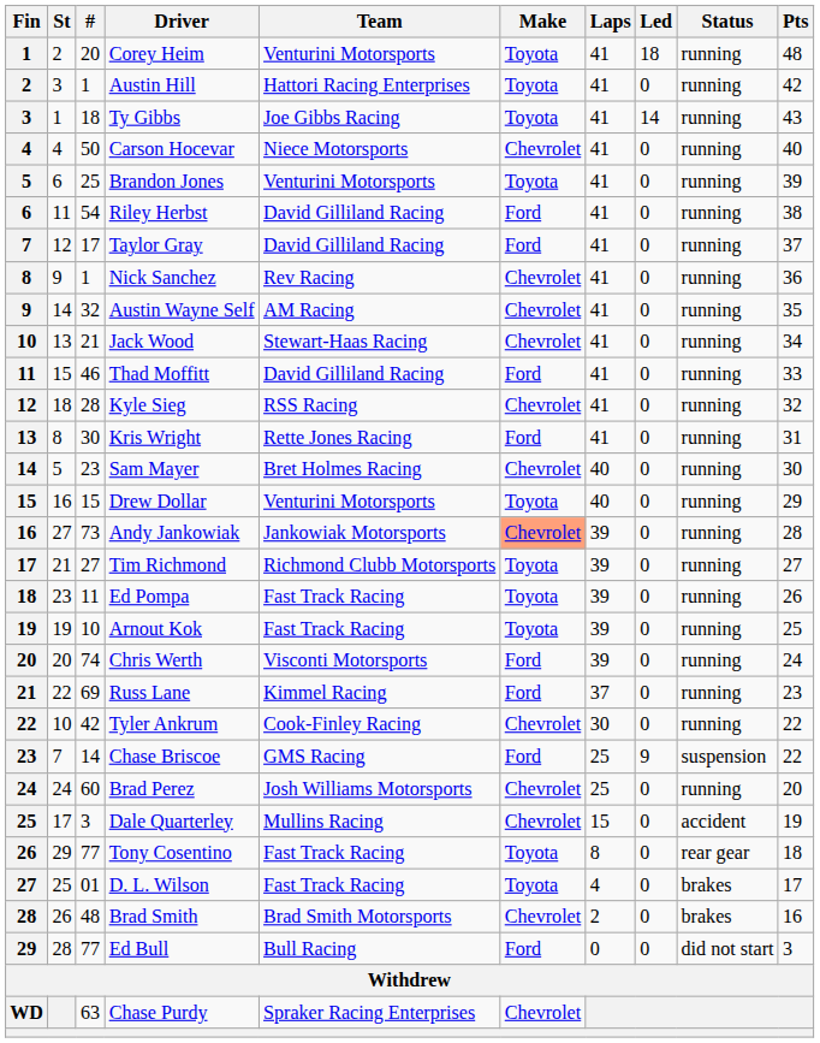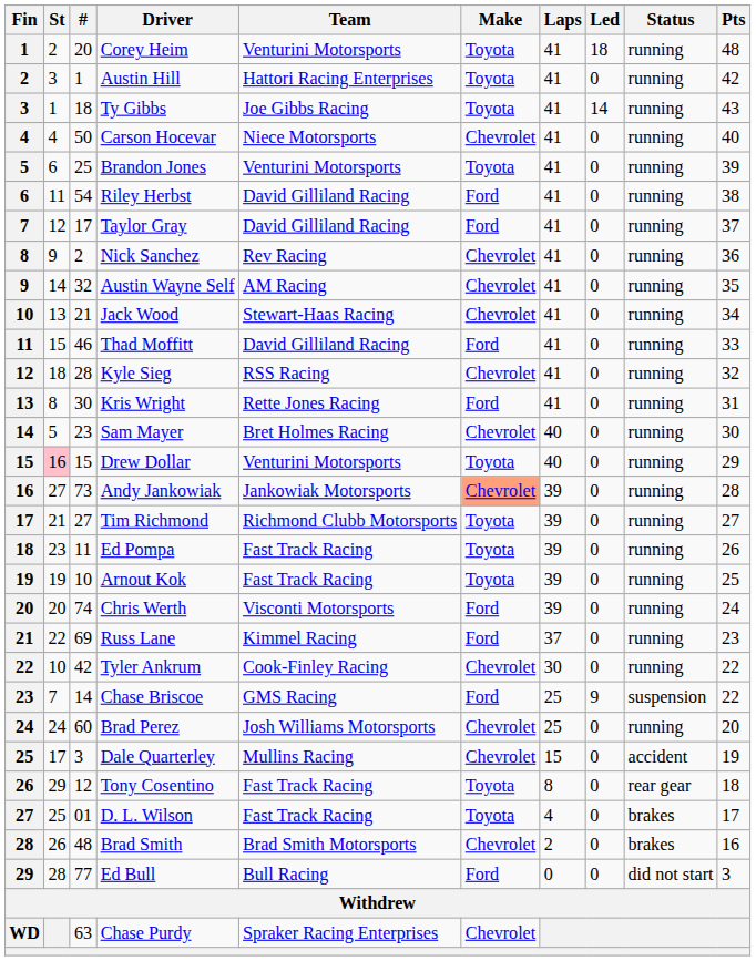Nick Sanchez | #: 1 -> 2
Drew Dollar | St: no background -> pink background
Tony Cosentino | #: 77 -> 12
